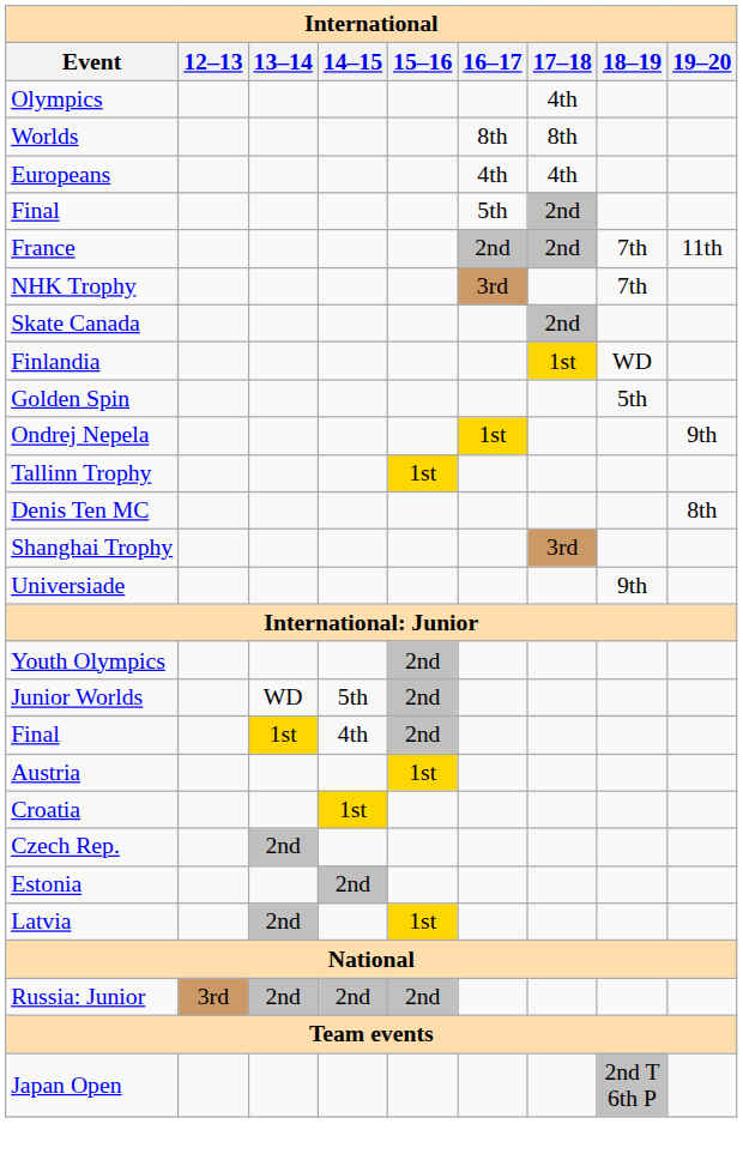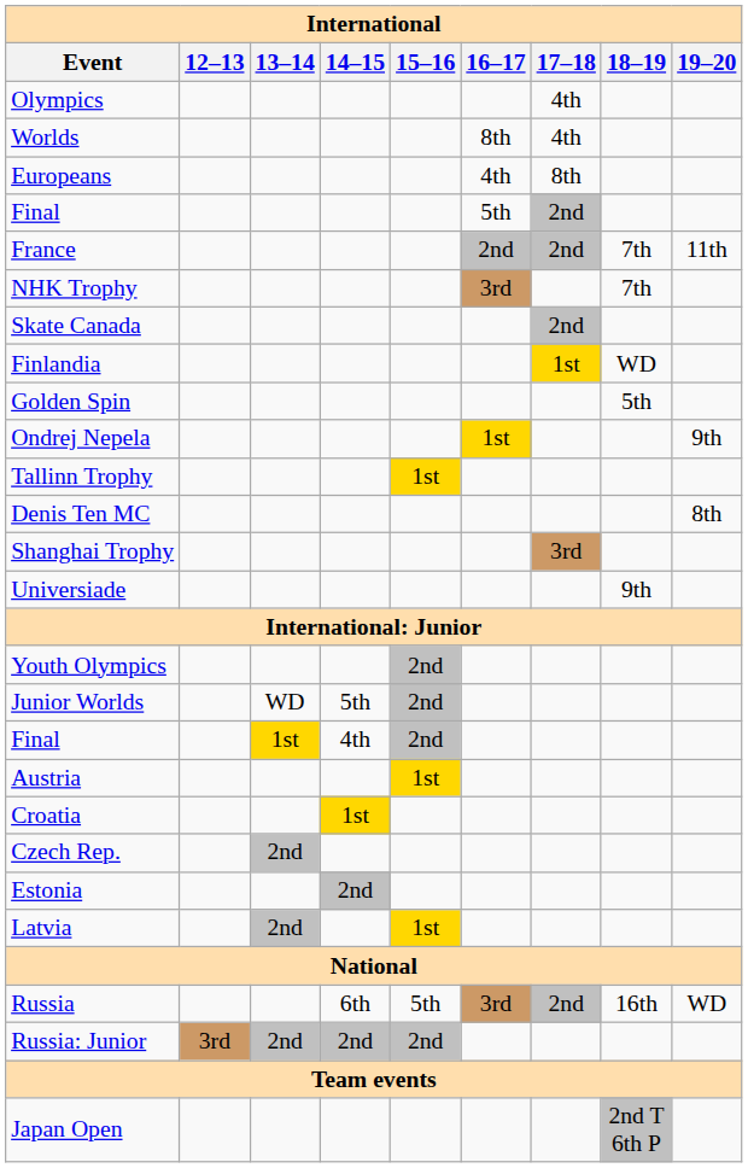Worlds | 17–18: 8th -> 4th
Europeans | 17–18: 4th -> 8th
+ row: Russia | 6th | 5th | 3rd | 2nd | 16th | WD
